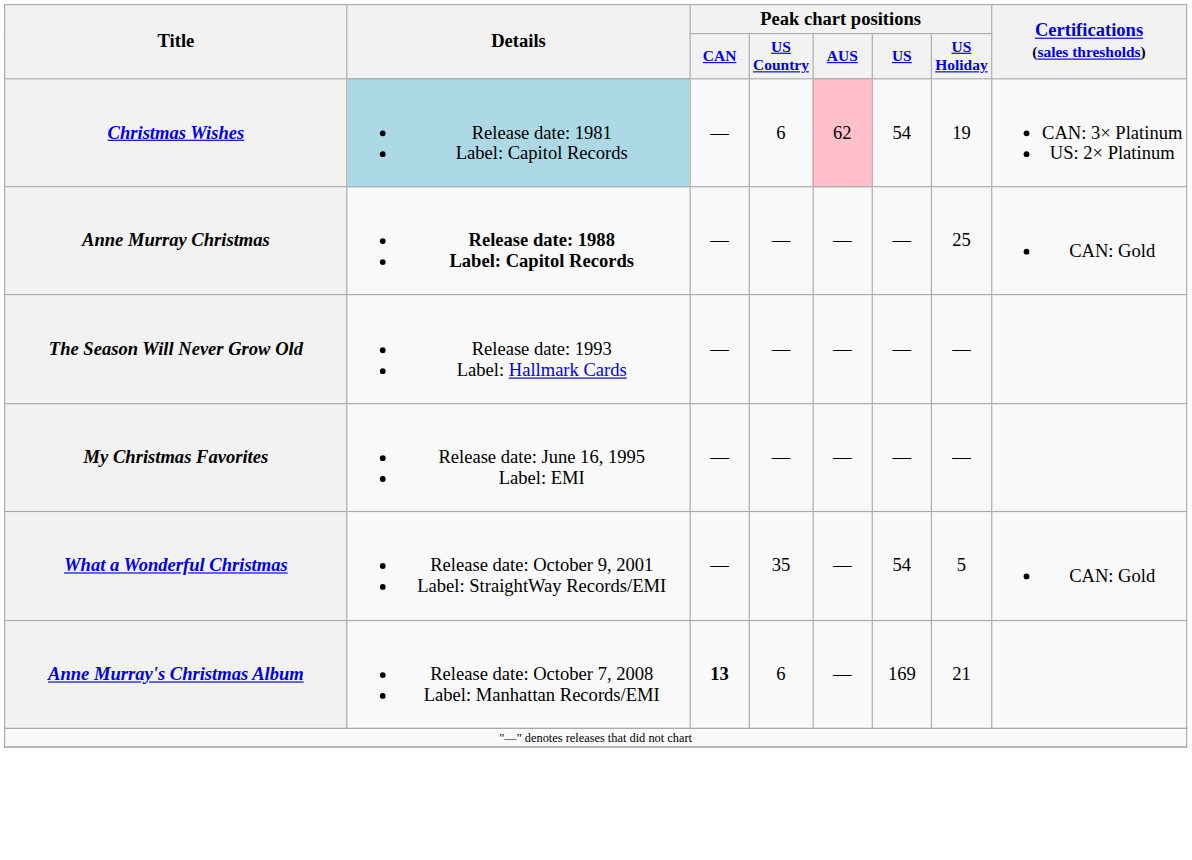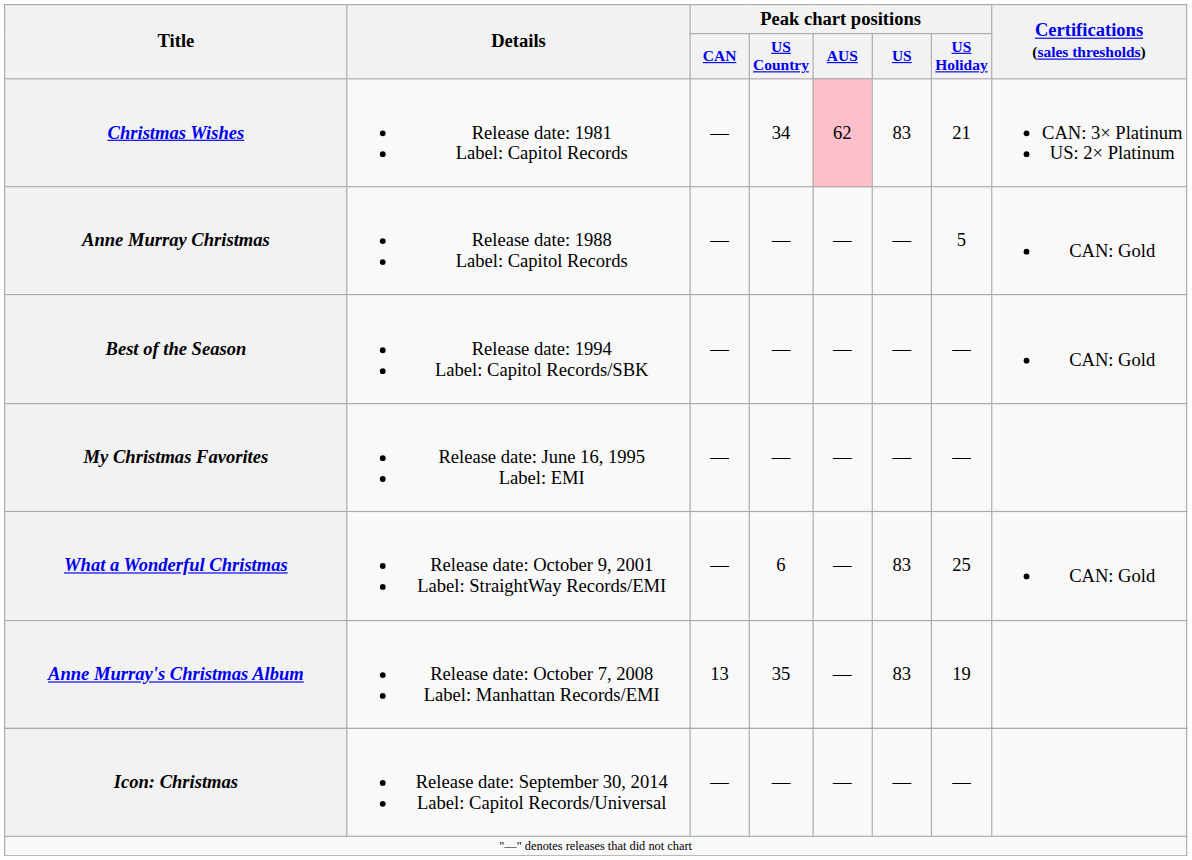Christmas Wishes | Details: lightblue background -> no background
Christmas Wishes | Peak chart positions / US Country: 6 -> 34
Christmas Wishes | Peak chart positions / US: 54 -> 83
Christmas Wishes | Peak chart positions / US Holiday: 19 -> 21
Anne Murray Christmas | Details: bold -> normal
Anne Murray Christmas | Peak chart positions / US Holiday: 25 -> 5
- row: The Season Will Never Grow Old | Release date: 1993 Label: Hallmark Cards | — | — | — | — | —
+ row: Best of the Season | Release date: 1994 Label: Capitol Records/SBK | — | — | — | — | — | CAN: Gold
What a Wonderful Christmas | Peak chart positions / US Country: 35 -> 6
What a Wonderful Christmas | Peak chart positions / US: 54 -> 83
What a Wonderful Christmas | Peak chart positions / US Holiday: 5 -> 25
Anne Murray's Christmas Album | Peak chart positions / CAN: bold -> normal
Anne Murray's Christmas Album | Peak chart positions / US Country: 6 -> 35
Anne Murray's Christmas Album | Peak chart positions / US: 169 -> 83
Anne Murray's Christmas Album | Peak chart positions / US Holiday: 21 -> 19
+ row: Icon: Christmas | Release date: September 30, 2014 Label: Capitol Records/Universal | — | — | — | — | —
